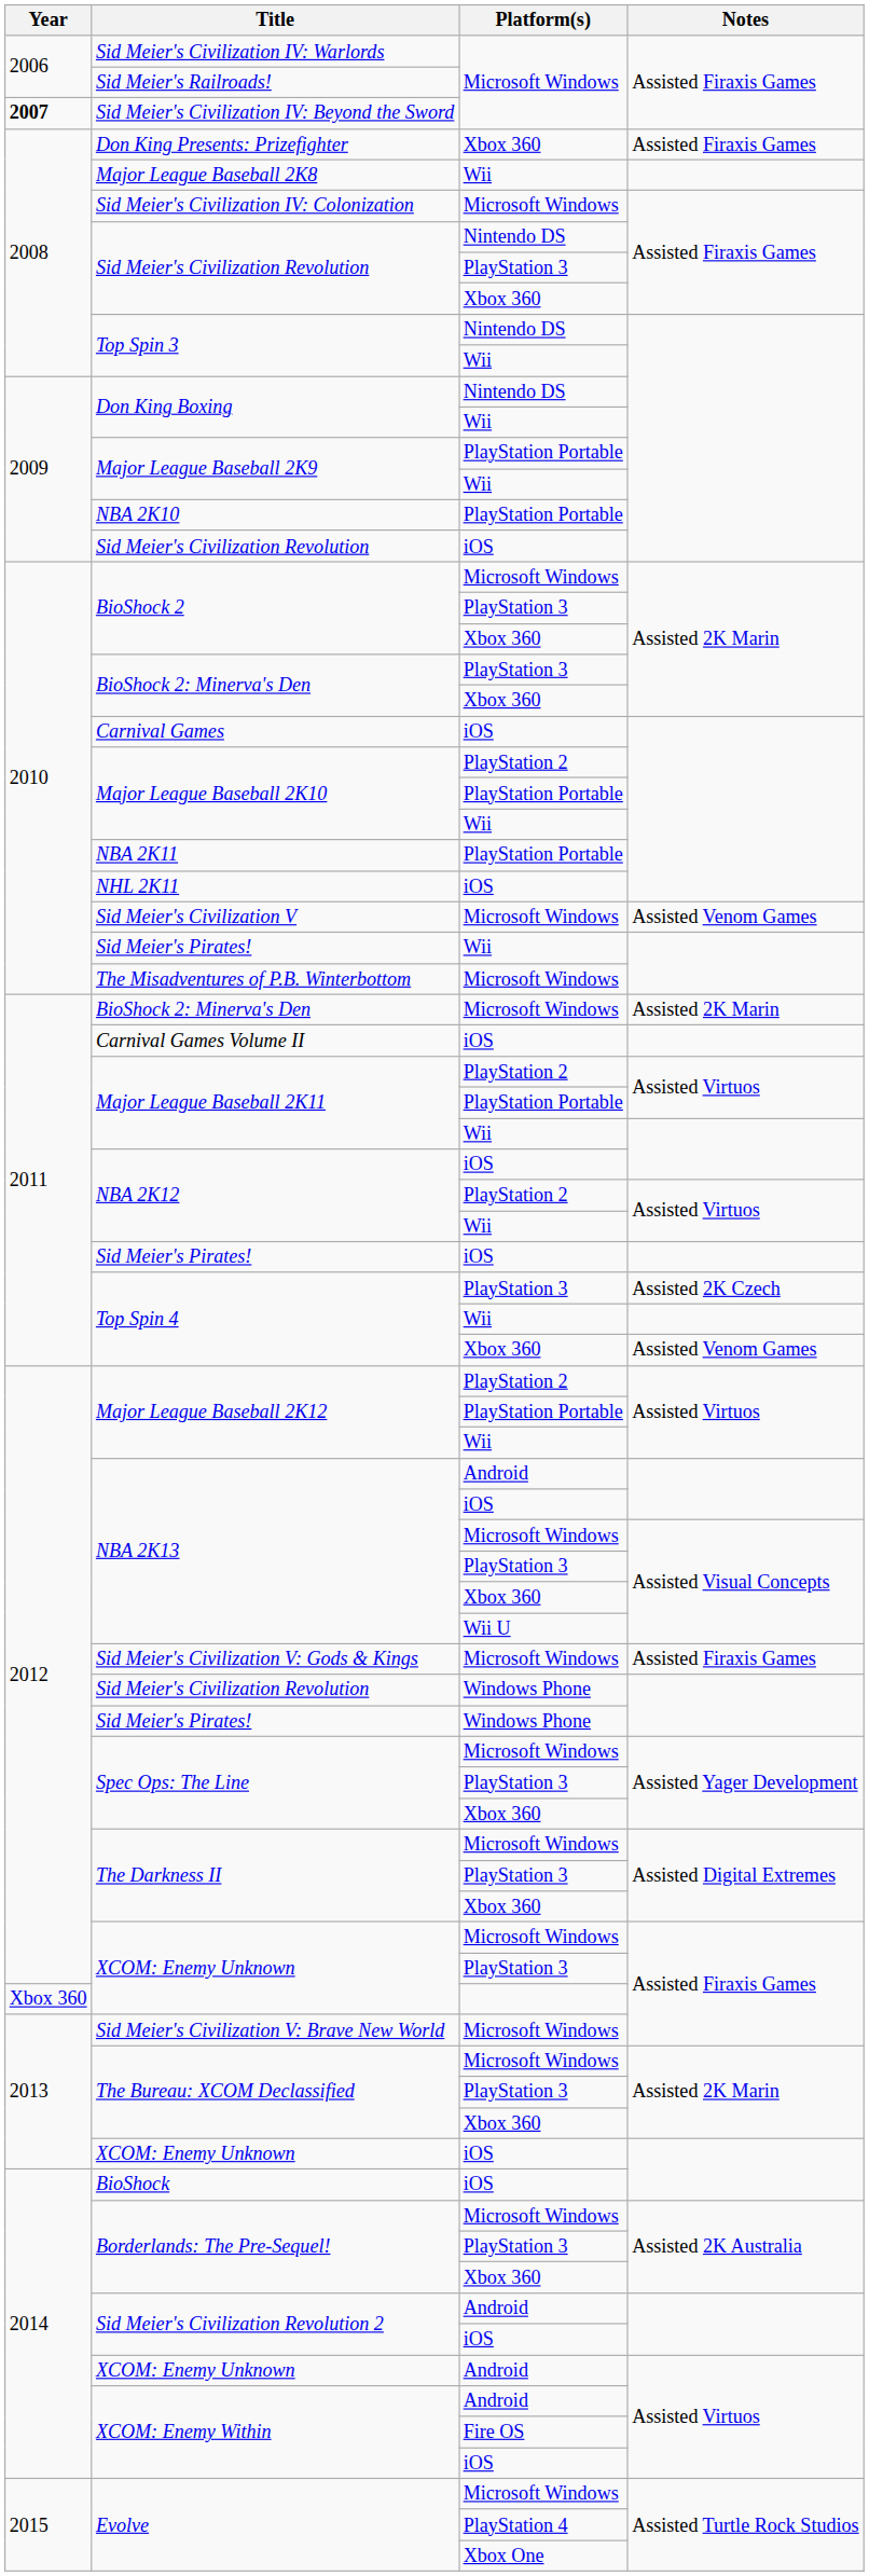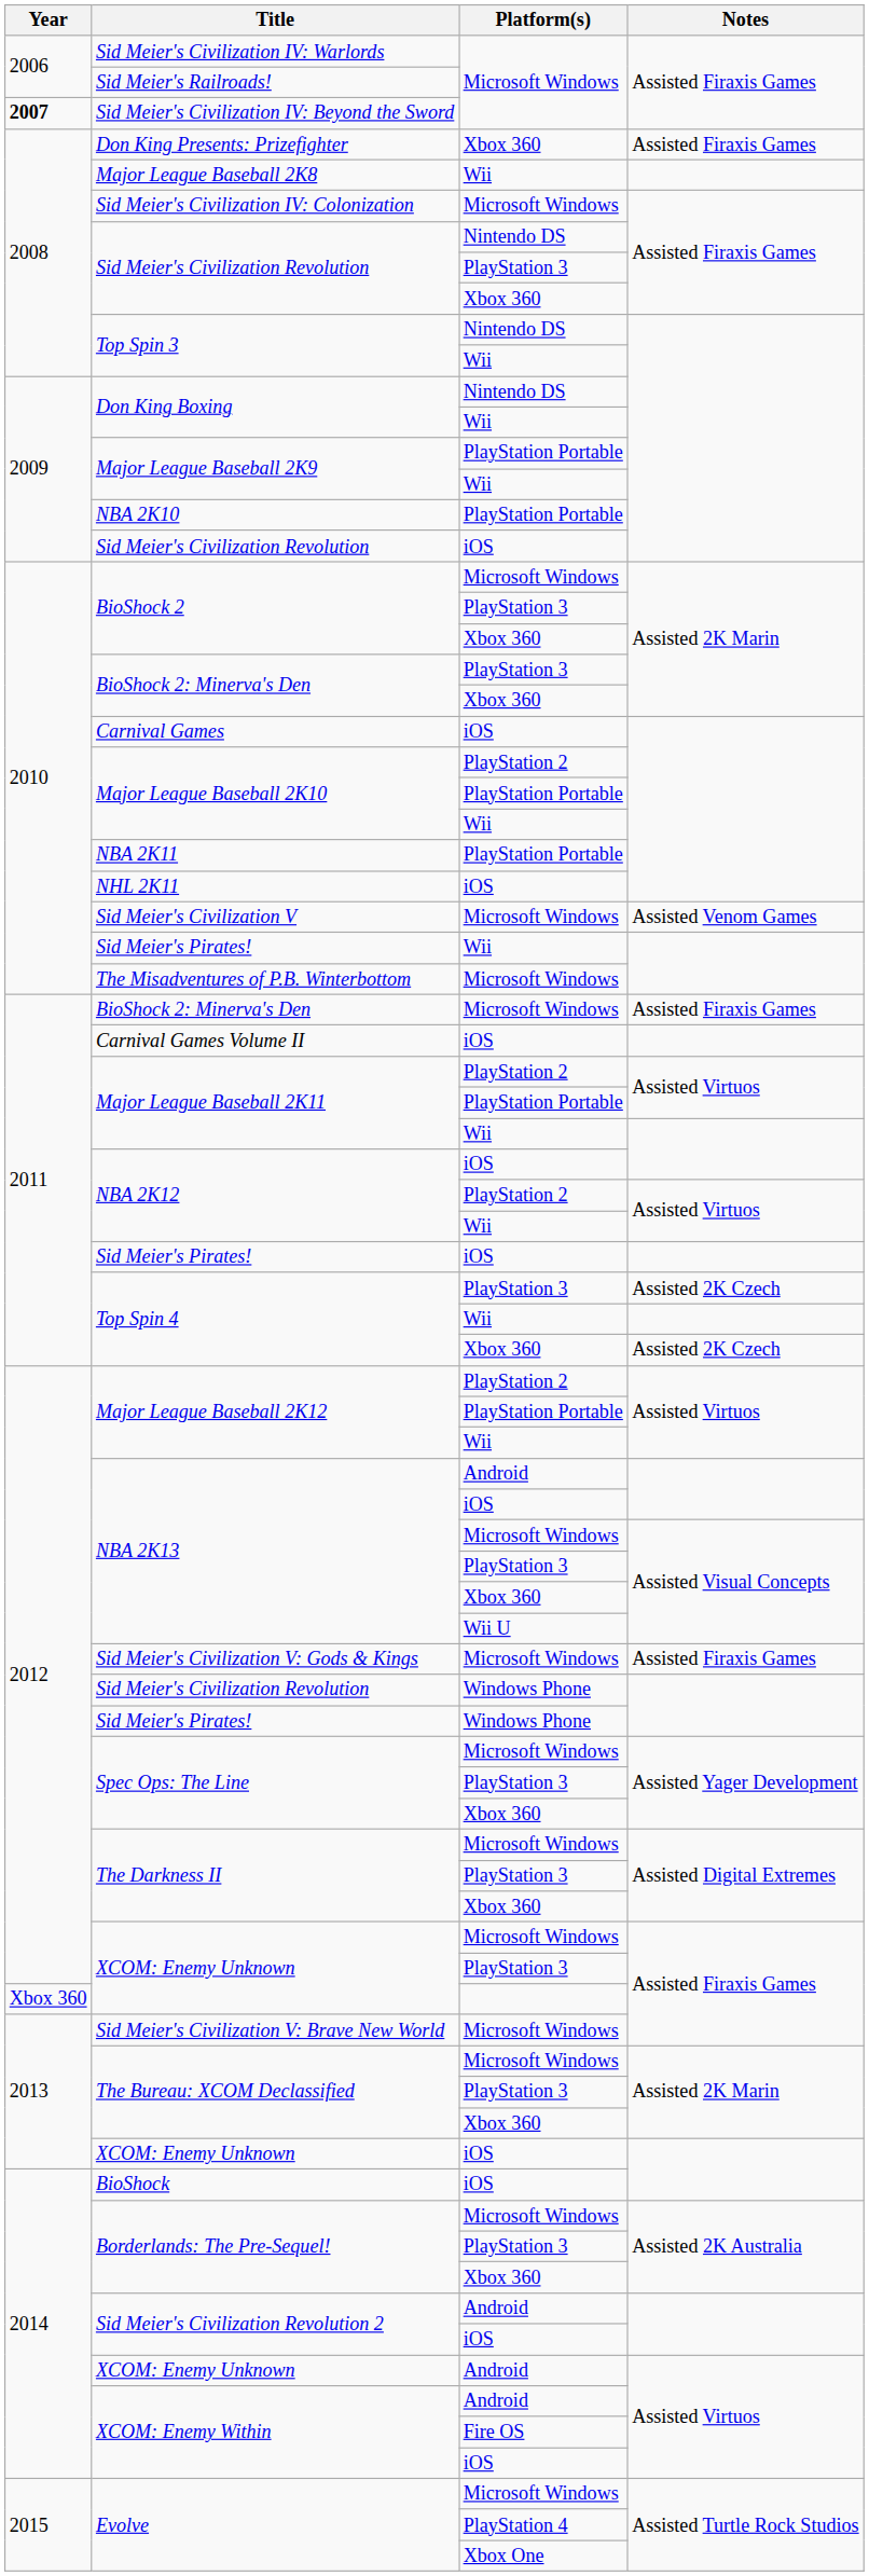BioShock 2: Minerva's Den / Microsoft Windows | Notes: Assisted 2K Marin -> Assisted Firaxis Games
Top Spin 4 / Xbox 360 | Notes: Assisted Venom Games -> Assisted 2K Czech
